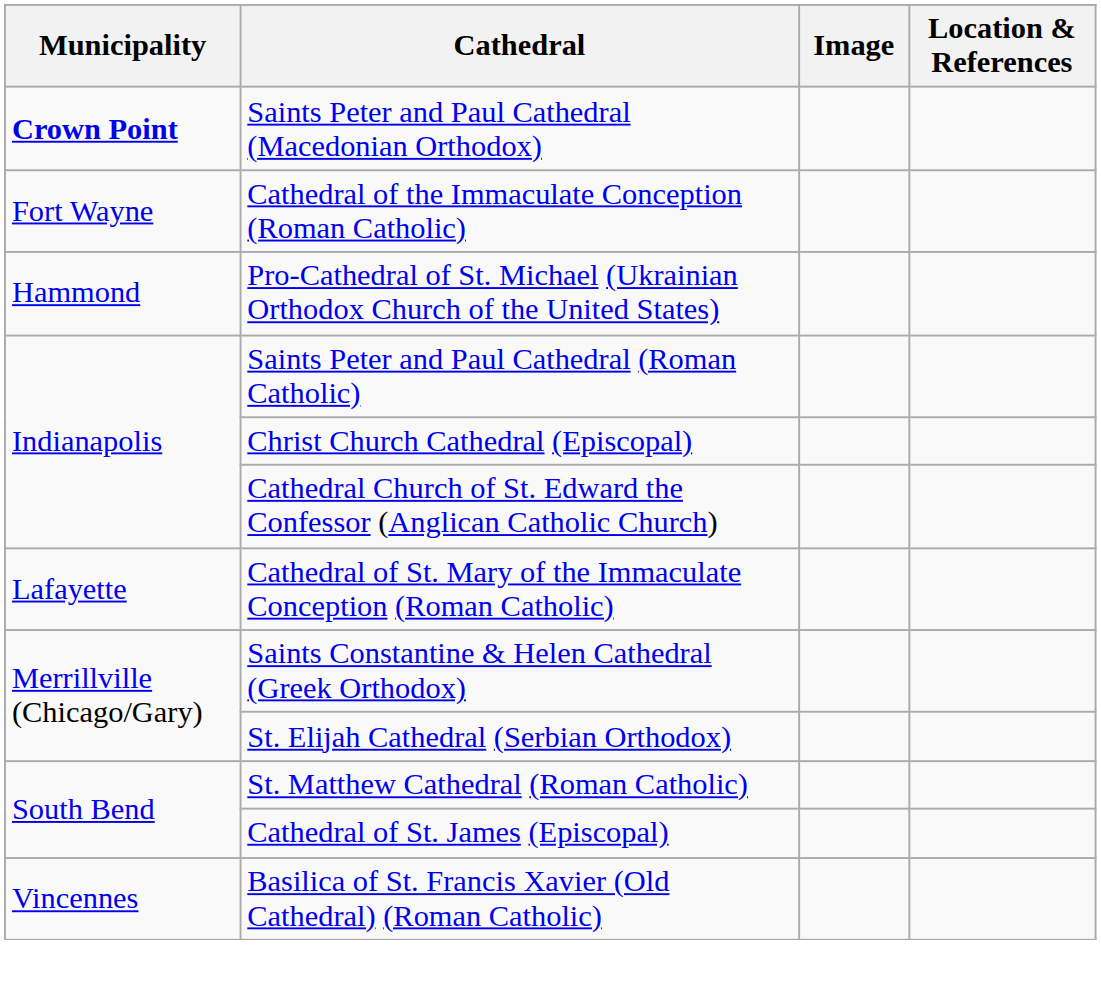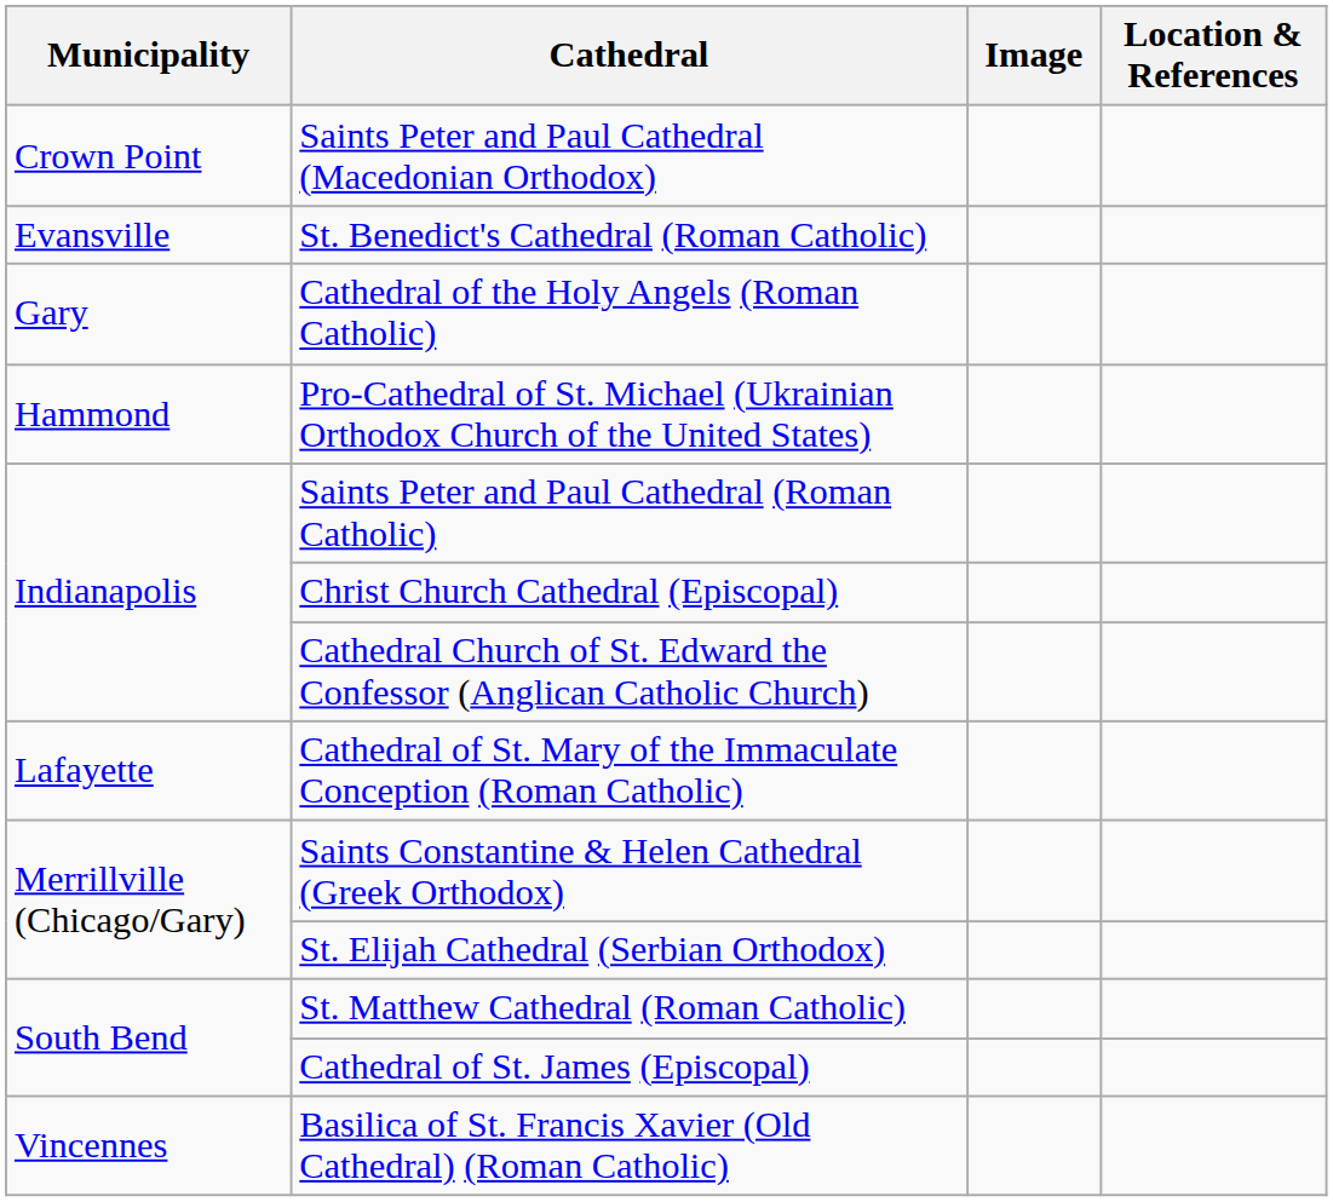Saints Peter and Paul Cathedral (Macedonian Orthodox) | Municipality: bold -> normal
+ row: Evansville | St. Benedict's Cathedral (Roman Catholic)
- row: Fort Wayne | Cathedral of the Immaculate Conception (Roman Catholic)
+ row: Gary | Cathedral of the Holy Angels (Roman Catholic)
